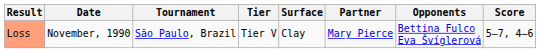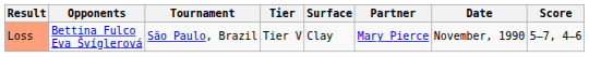columns swapped: Date <-> Opponents
